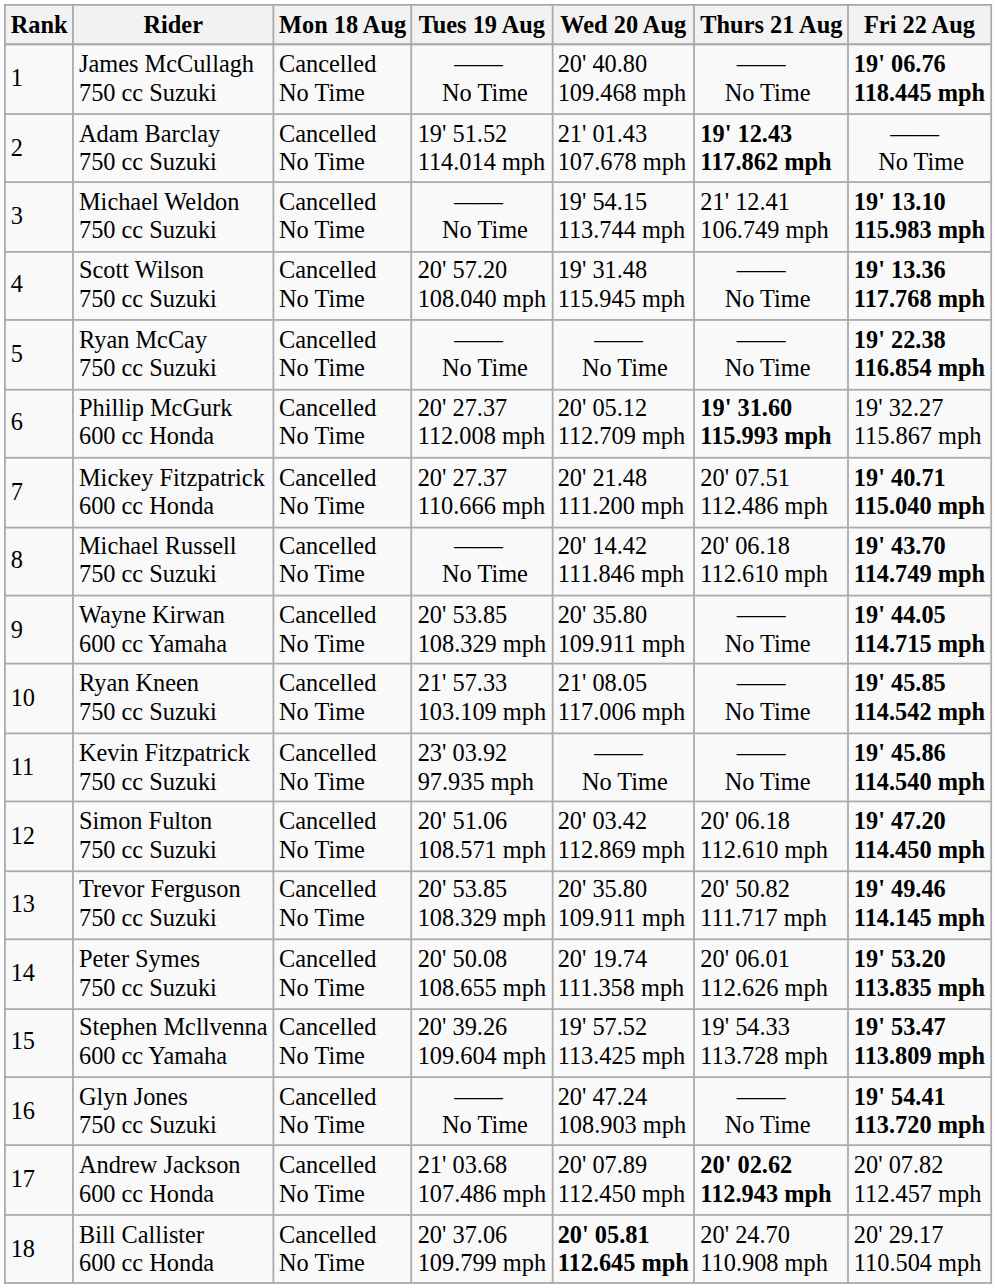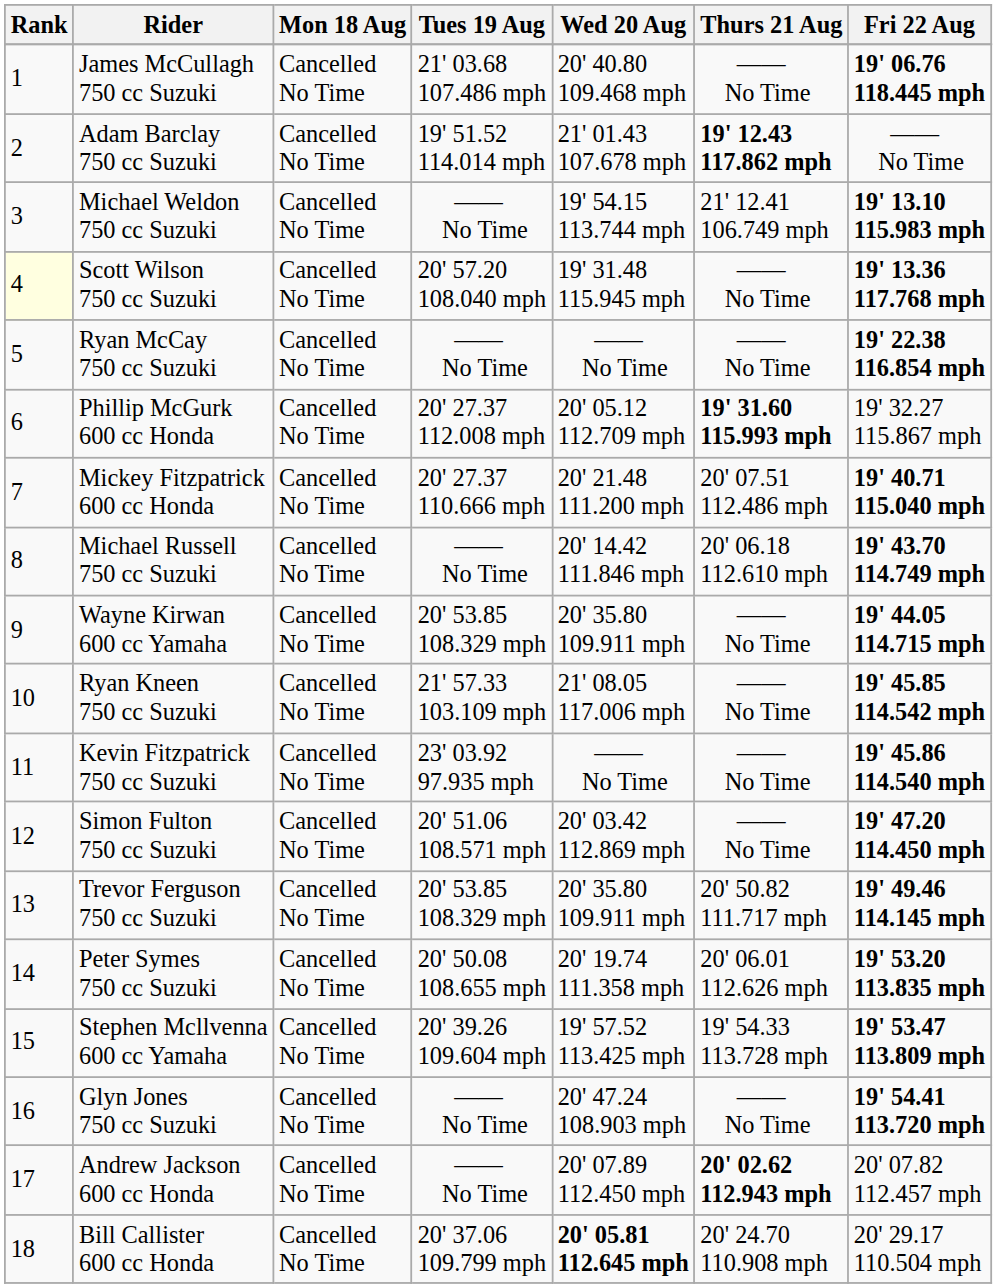James McCullagh 750 cc Suzuki | Tues 19 Aug: —— No Time -> 21' 03.68 107.486 mph
Scott Wilson 750 cc Suzuki | Rank: no background -> lightyellow background
Simon Fulton 750 cc Suzuki | Thurs 21 Aug: 20' 06.18 112.610 mph -> —— No Time
Andrew Jackson 600 cc Honda | Tues 19 Aug: 21' 03.68 107.486 mph -> —— No Time
